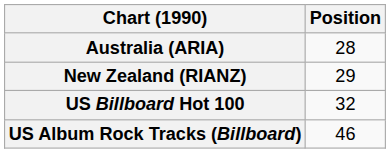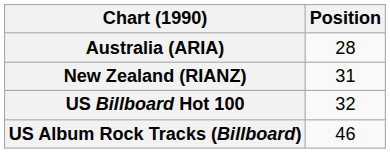New Zealand (RIANZ) | Position: 29 -> 31
